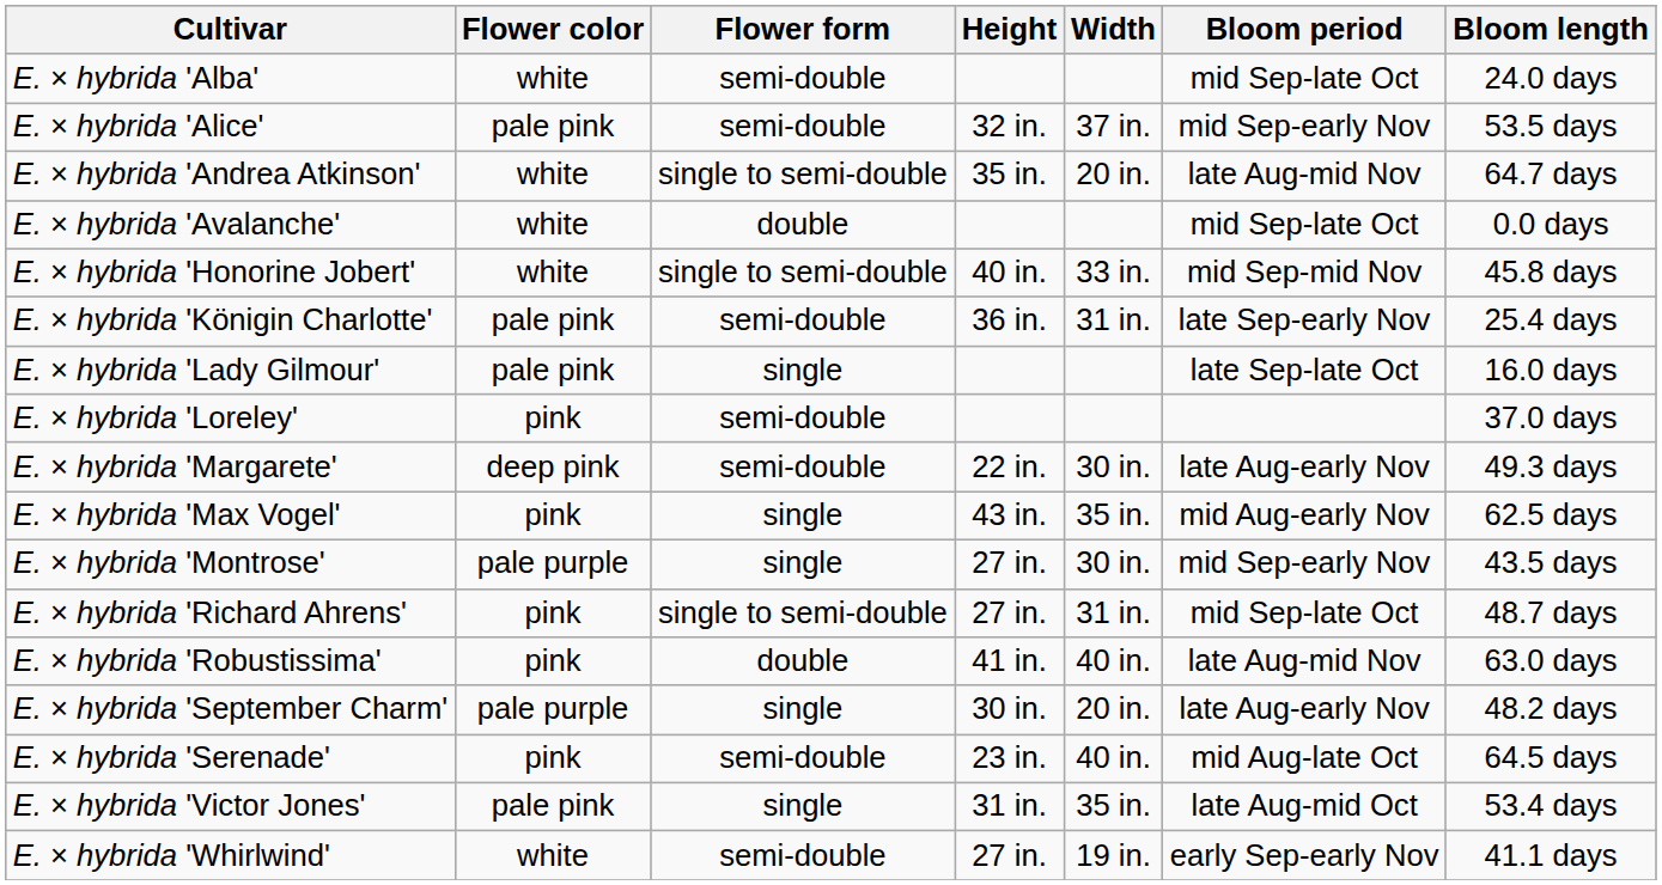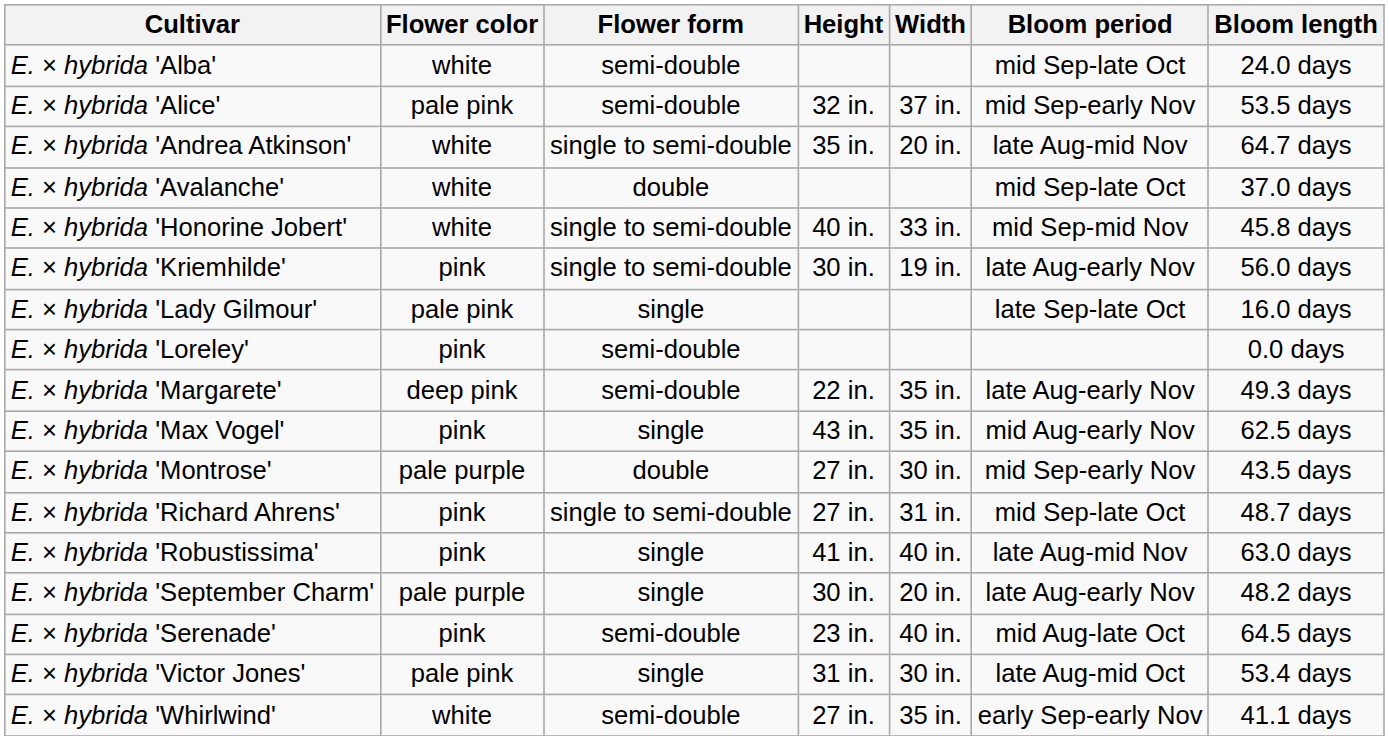E. × hybrida 'Avalanche' | Bloom length: 0.0 days -> 37.0 days
- row: E. × hybrida 'Königin Charlotte' | pale pink | semi-double | 36 in. | 31 in. | late Sep-early Nov | 25.4 days
+ row: E. × hybrida 'Kriemhilde' | pink | single to semi-double | 30 in. | 19 in. | late Aug-early Nov | 56.0 days
E. × hybrida 'Loreley' | Bloom length: 37.0 days -> 0.0 days
E. × hybrida 'Margarete' | Width: 30 in. -> 35 in.
E. × hybrida 'Montrose' | Flower form: single -> double
E. × hybrida 'Robustissima' | Flower form: double -> single
E. × hybrida 'Victor Jones' | Width: 35 in. -> 30 in.
E. × hybrida 'Whirlwind' | Width: 19 in. -> 35 in.
